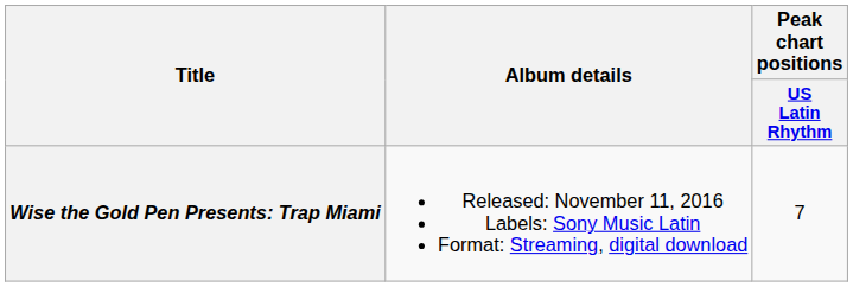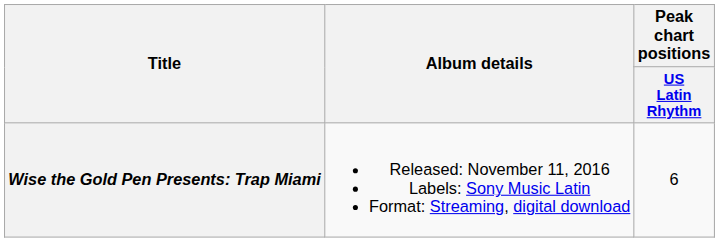Wise the Gold Pen Presents: Trap Miami | Peak chart positions / US Latin Rhythm: 7 -> 6
